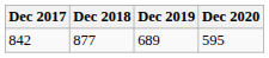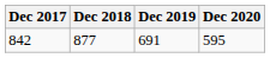842 | Dec 2019: 689 -> 691
